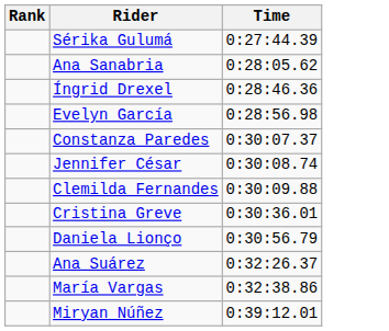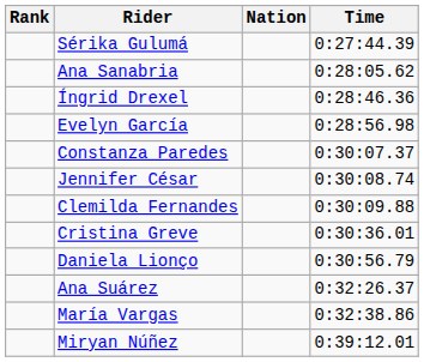+ column: Nation
